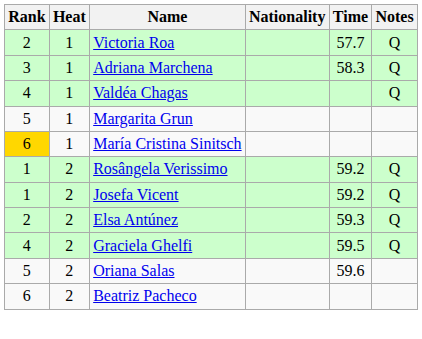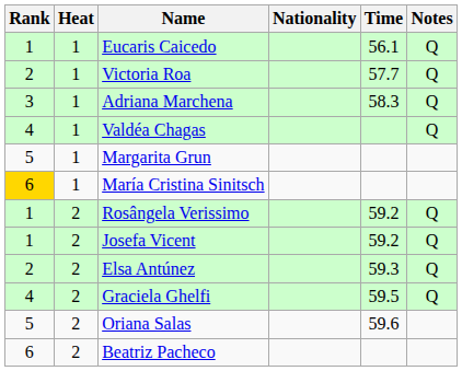+ row: 1 | 1 | Eucaris Caicedo | 56.1 | Q
